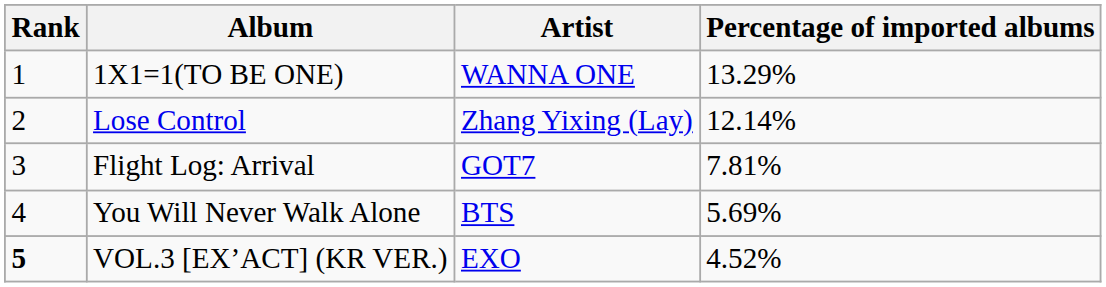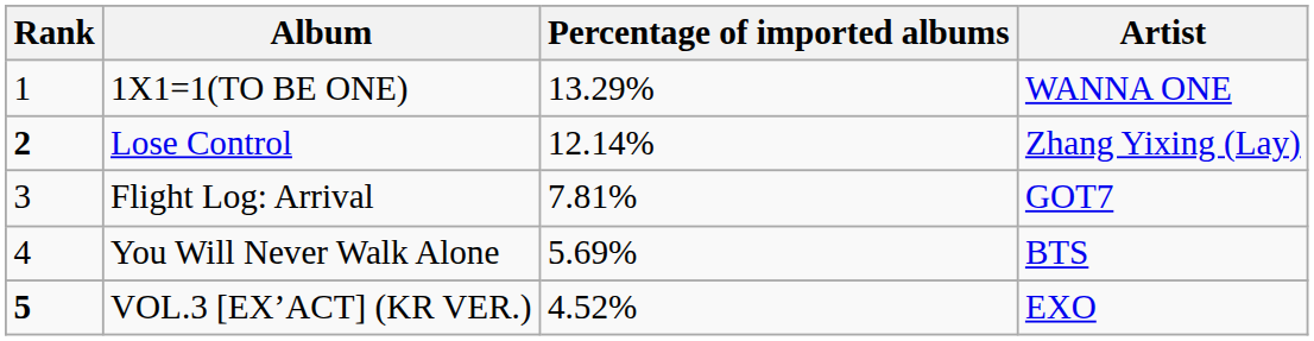columns swapped: Artist <-> Percentage of imported albums
Lose Control | Rank: normal -> bold
